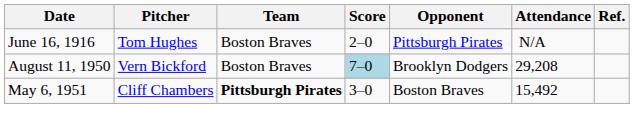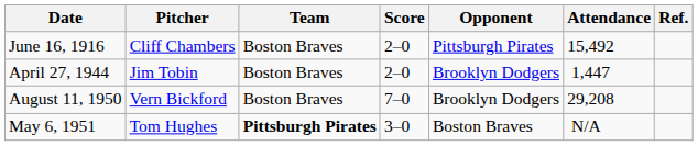June 16, 1916 | Pitcher: Tom Hughes -> Cliff Chambers
June 16, 1916 | Attendance: N/A -> 15,492
+ row: April 27, 1944 | Jim Tobin | Boston Braves | 2–0 | Brooklyn Dodgers | 1,447
August 11, 1950 | Score: lightblue background -> no background
May 6, 1951 | Pitcher: Cliff Chambers -> Tom Hughes
May 6, 1951 | Attendance: 15,492 -> N/A
